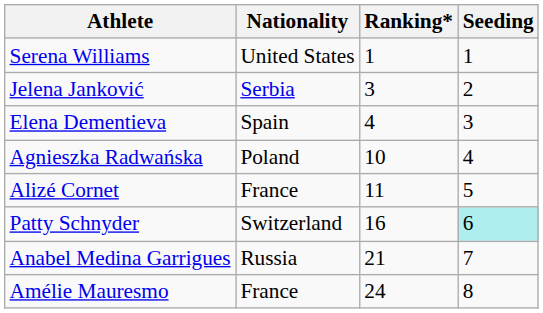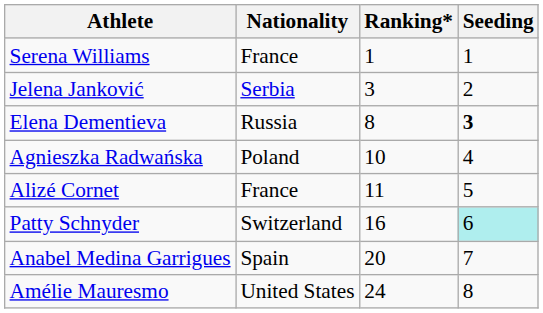Serena Williams | Nationality: United States -> France
Elena Dementieva | Nationality: Spain -> Russia
Elena Dementieva | Ranking*: 4 -> 8
Elena Dementieva | Seeding: normal -> bold
Anabel Medina Garrigues | Nationality: Russia -> Spain
Anabel Medina Garrigues | Ranking*: 21 -> 20
Amélie Mauresmo | Nationality: France -> United States
